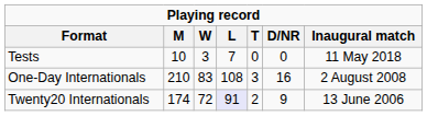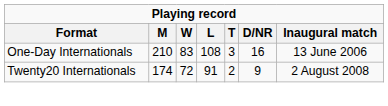- row: Tests | 10 | 3 | 7 | 0 | 0 | 11 May 2018
One-Day Internationals | Inaugural match: 2 August 2008 -> 13 June 2006
Twenty20 Internationals | L: lavender background -> no background
Twenty20 Internationals | Inaugural match: 13 June 2006 -> 2 August 2008
